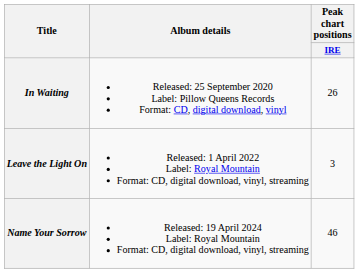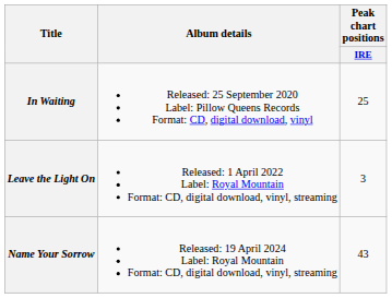In Waiting | Peak chart positions / IRE: 26 -> 25
Name Your Sorrow | Peak chart positions / IRE: 46 -> 43
